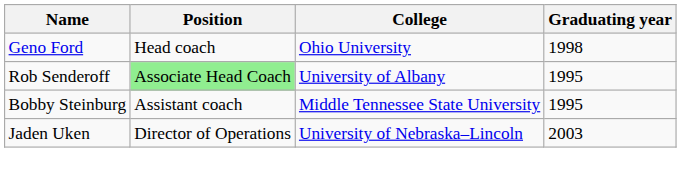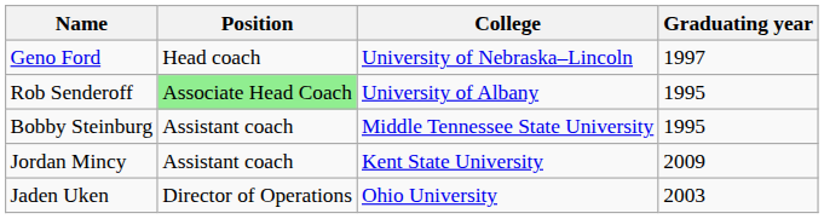Geno Ford | College: Ohio University -> University of Nebraska–Lincoln
Geno Ford | Graduating year: 1998 -> 1997
+ row: Jordan Mincy | Assistant coach | Kent State University | 2009
Jaden Uken | College: University of Nebraska–Lincoln -> Ohio University
